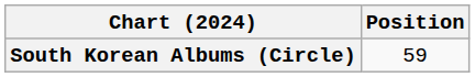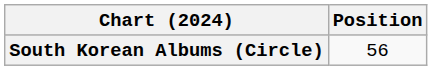South Korean Albums (Circle) | Position: 59 -> 56
